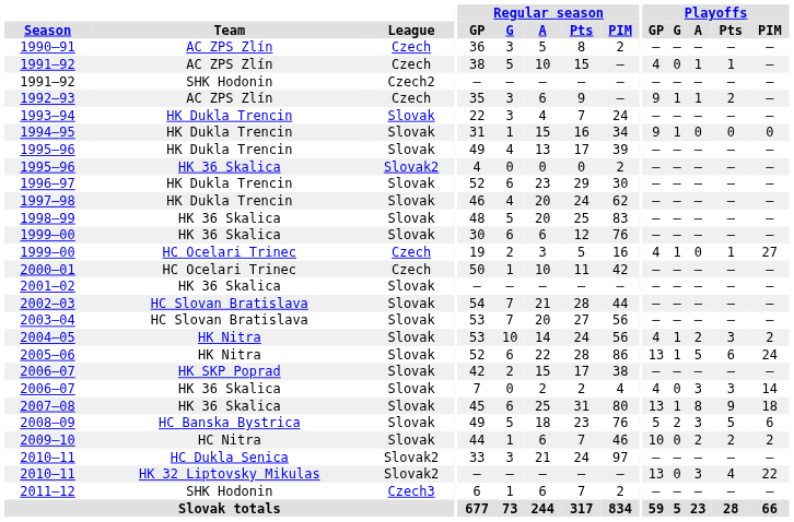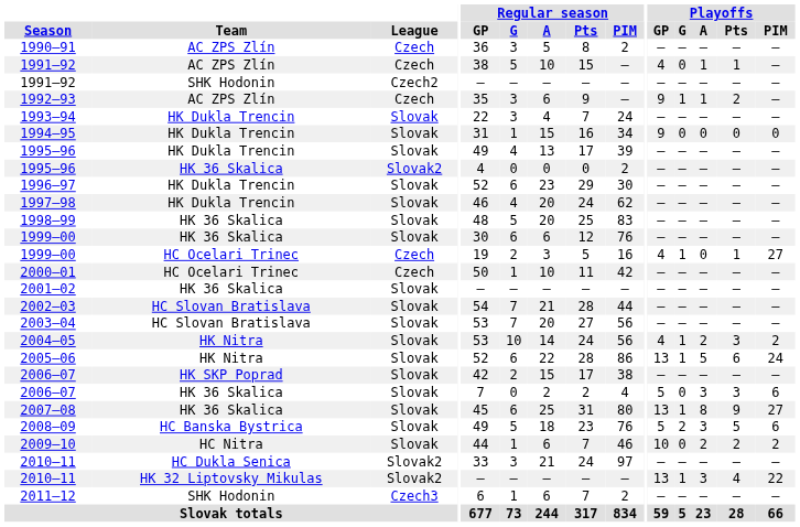1994–95 | Playoffs / G: 1 -> 0
2006–07 / HK 36 Skalica | Playoffs / GP: 4 -> 5
2006–07 / HK 36 Skalica | Playoffs / PIM: 14 -> 6
2007–08 | Playoffs / PIM: 18 -> 27
2010–11 / HK 32 Liptovsky Mikulas | Playoffs / G: 0 -> 1
